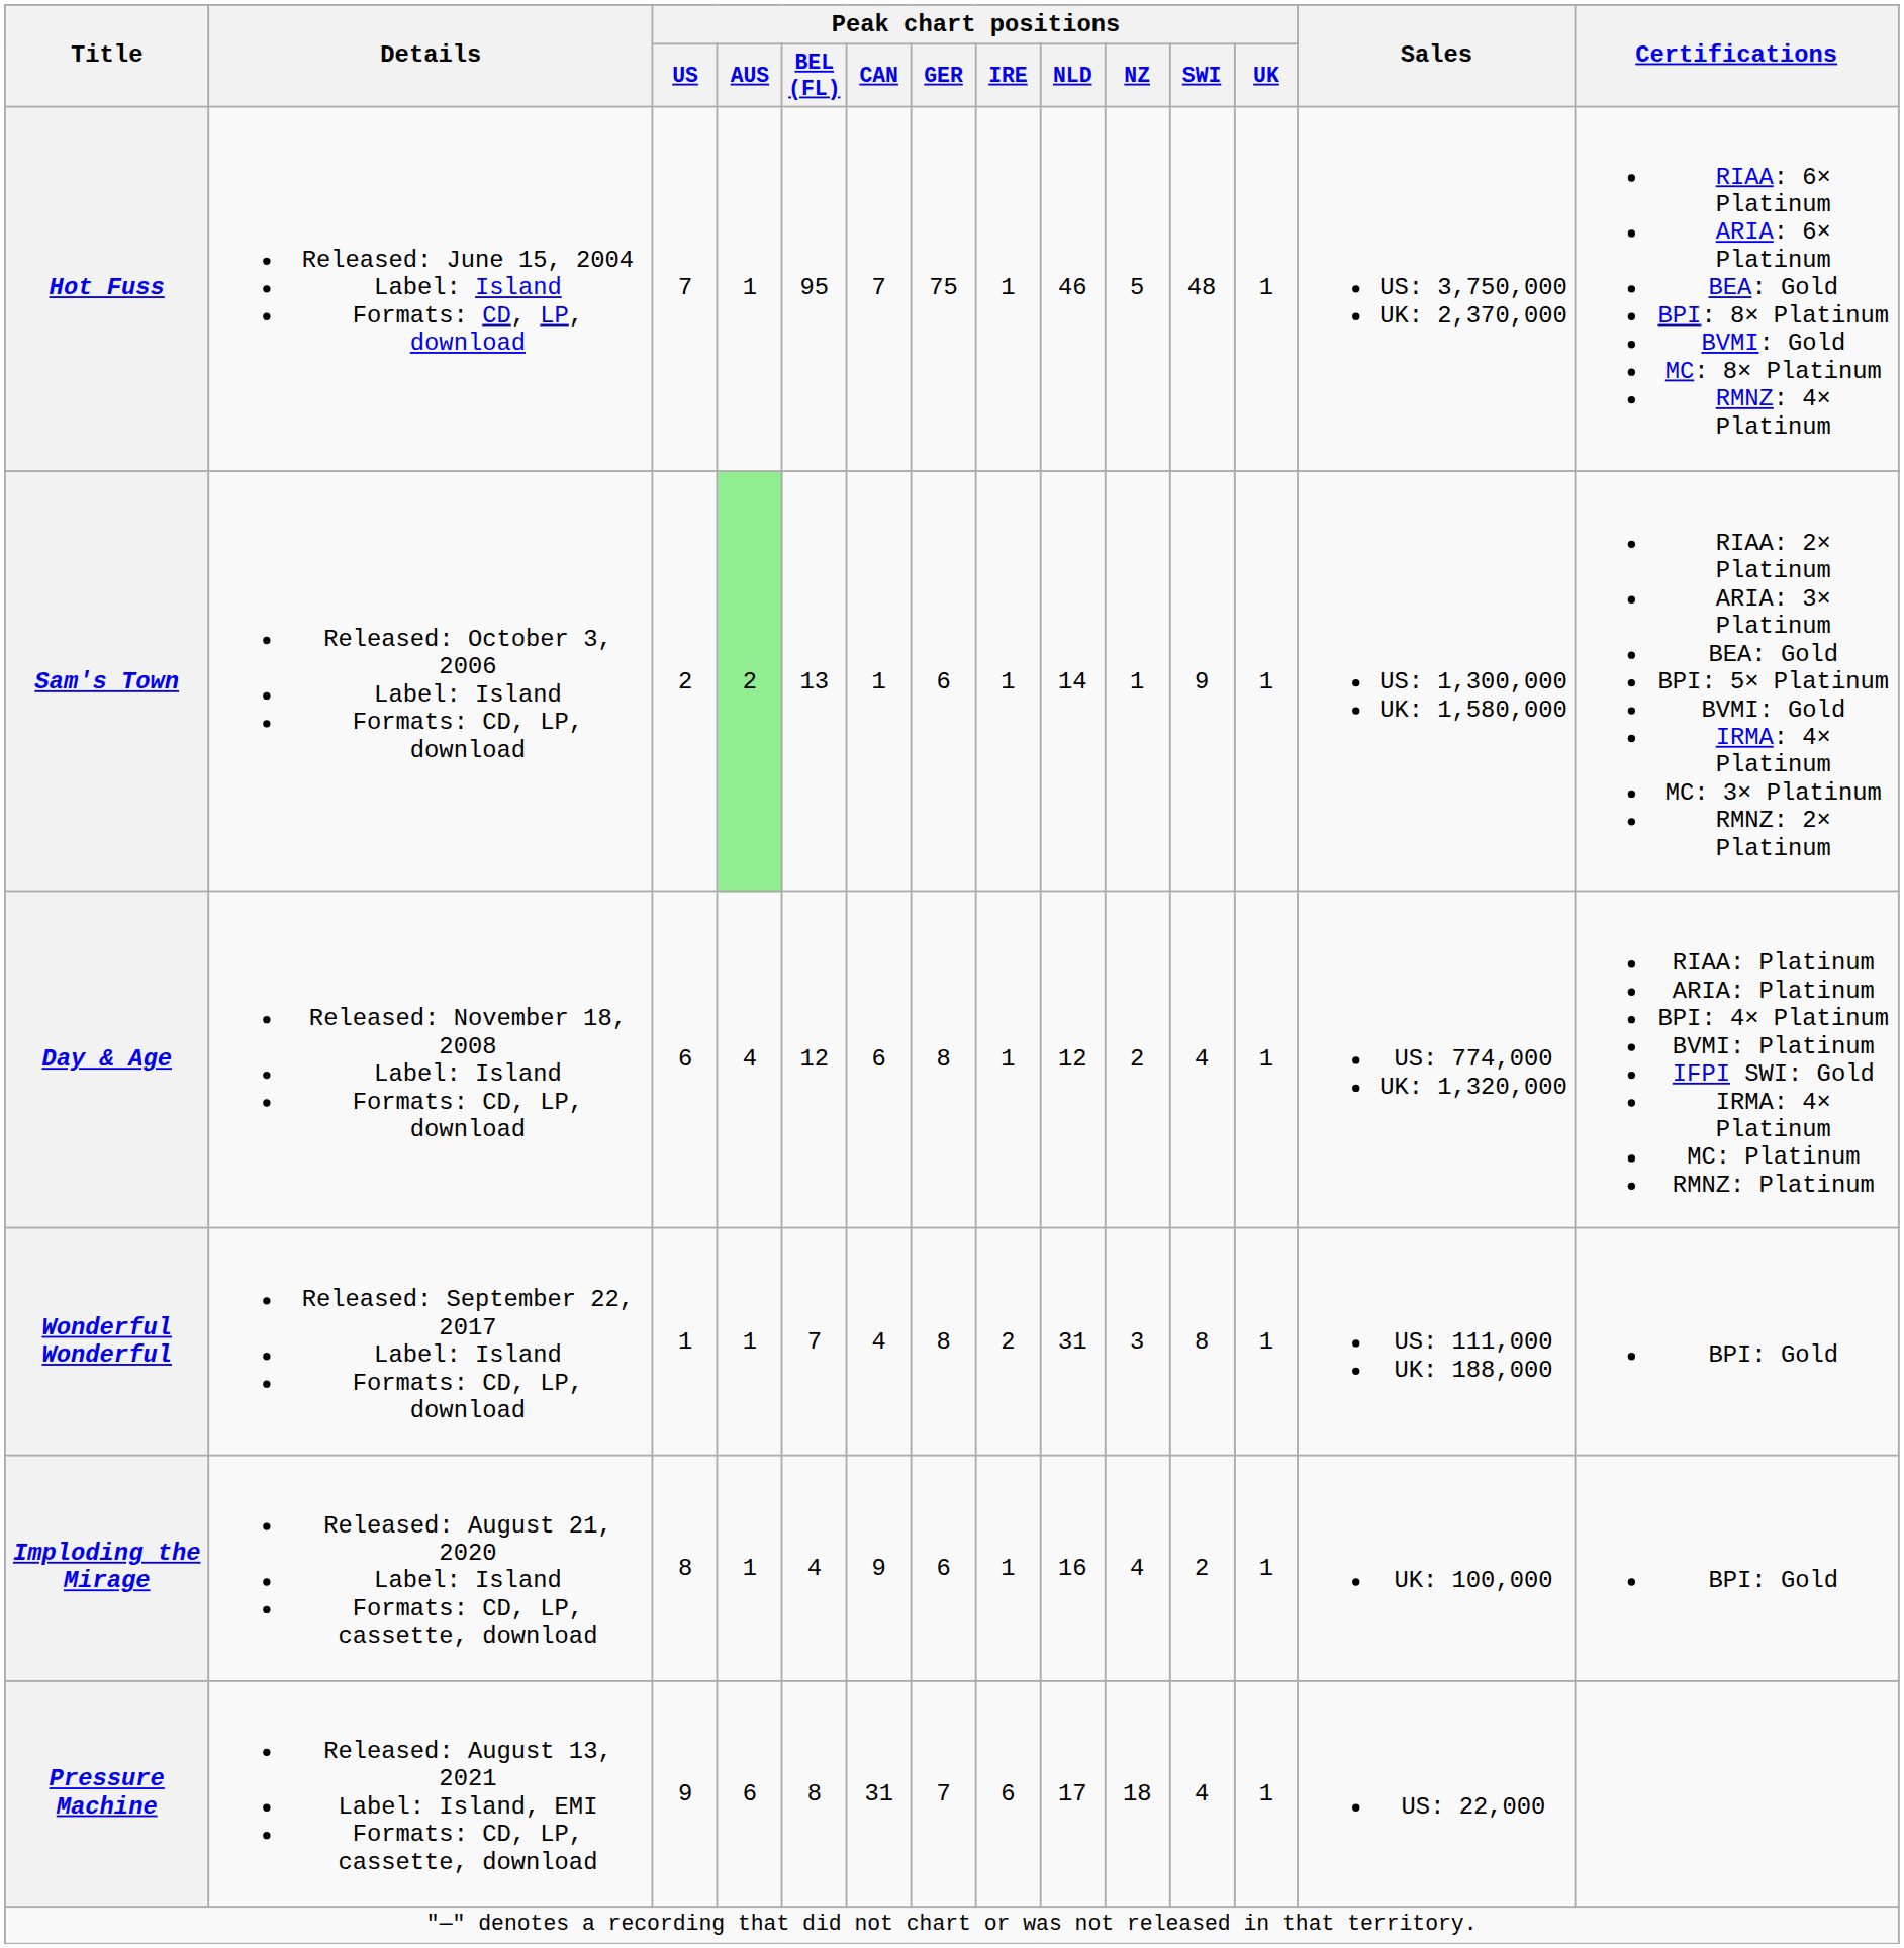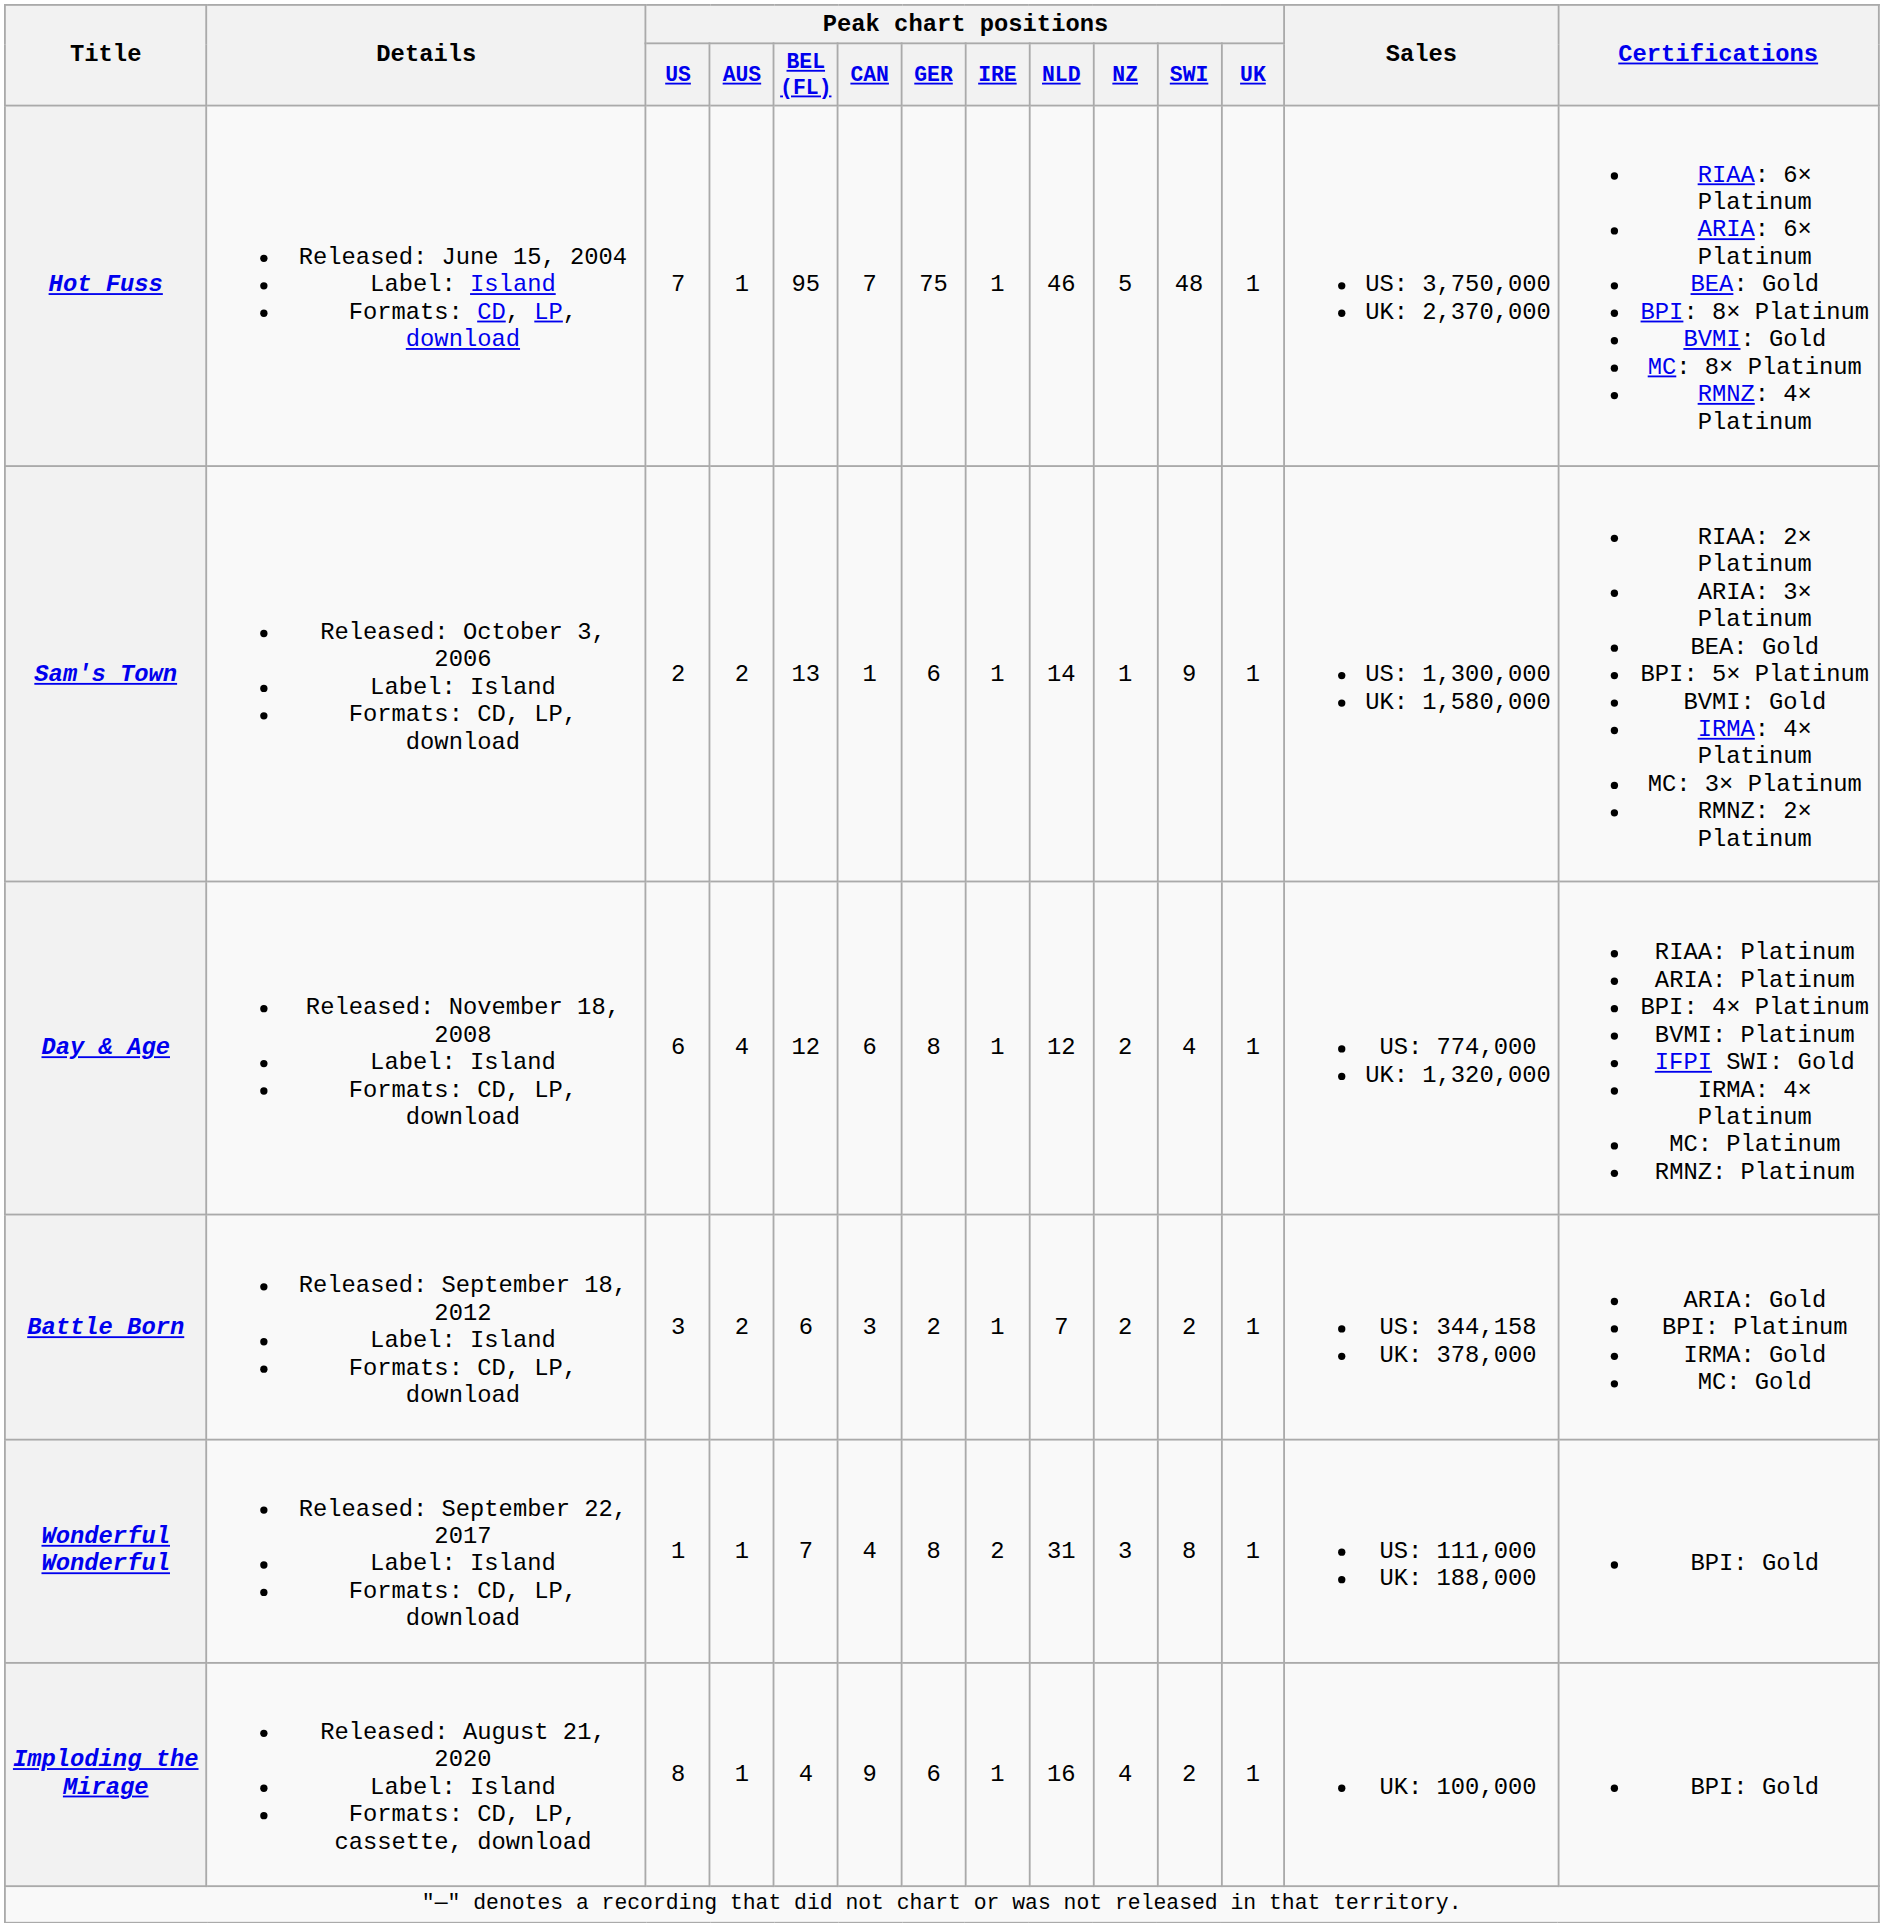Sam's Town | Peak chart positions / AUS: lightgreen background -> no background
+ row: Battle Born | Released: September 18, 2012 Label: Island Formats: CD, LP, download | 3 | 2 | 6 | 3 | 2 | 1 | 7 | 2 | 2 | 1 | US: 344,158 UK: 378,000 | ARIA: Gold BPI: Platinum IRMA: Gold MC: Gold
- row: Pressure Machine | Released: August 13, 2021 Label: Island, EMI Formats: CD, LP, cassette, download | 9 | 6 | 8 | 31 | 7 | 6 | 17 | 18 | 4 | 1 | US: 22,000
